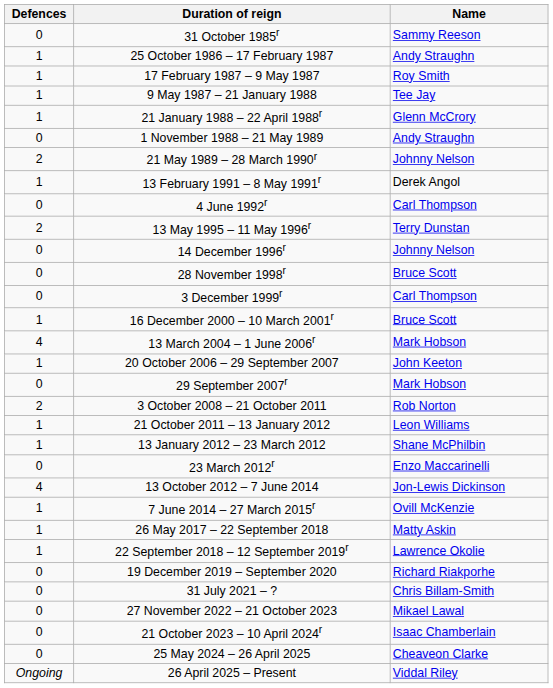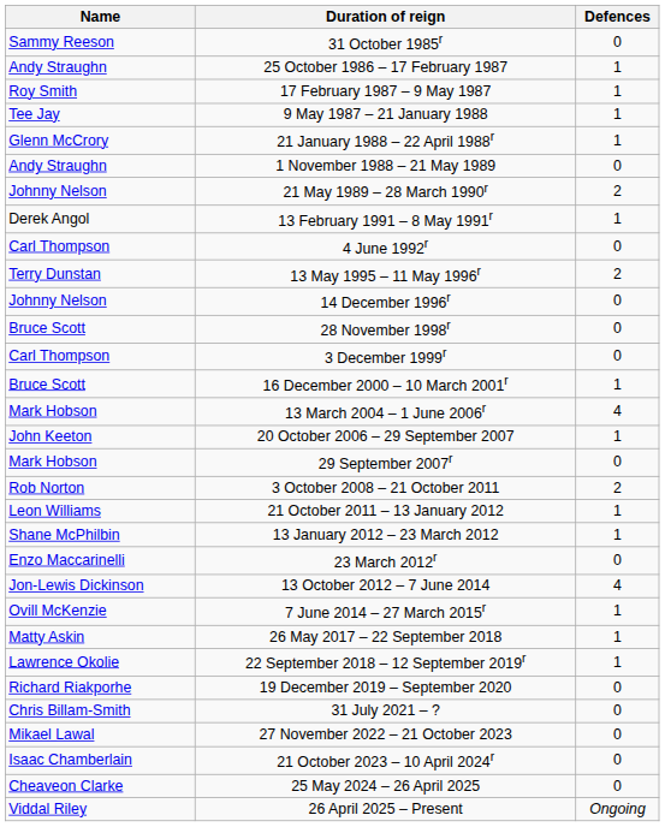columns swapped: Name <-> Defences
